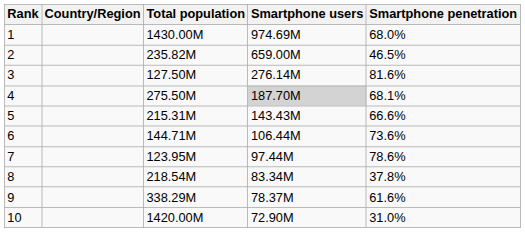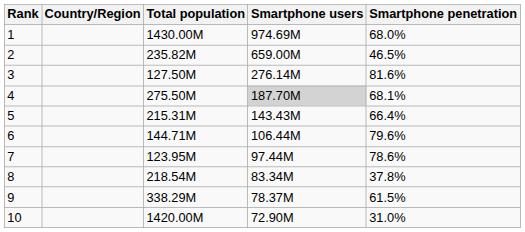5 | Smartphone penetration: 66.6% -> 66.4%
6 | Smartphone penetration: 73.6% -> 79.6%
9 | Smartphone penetration: 61.6% -> 61.5%
